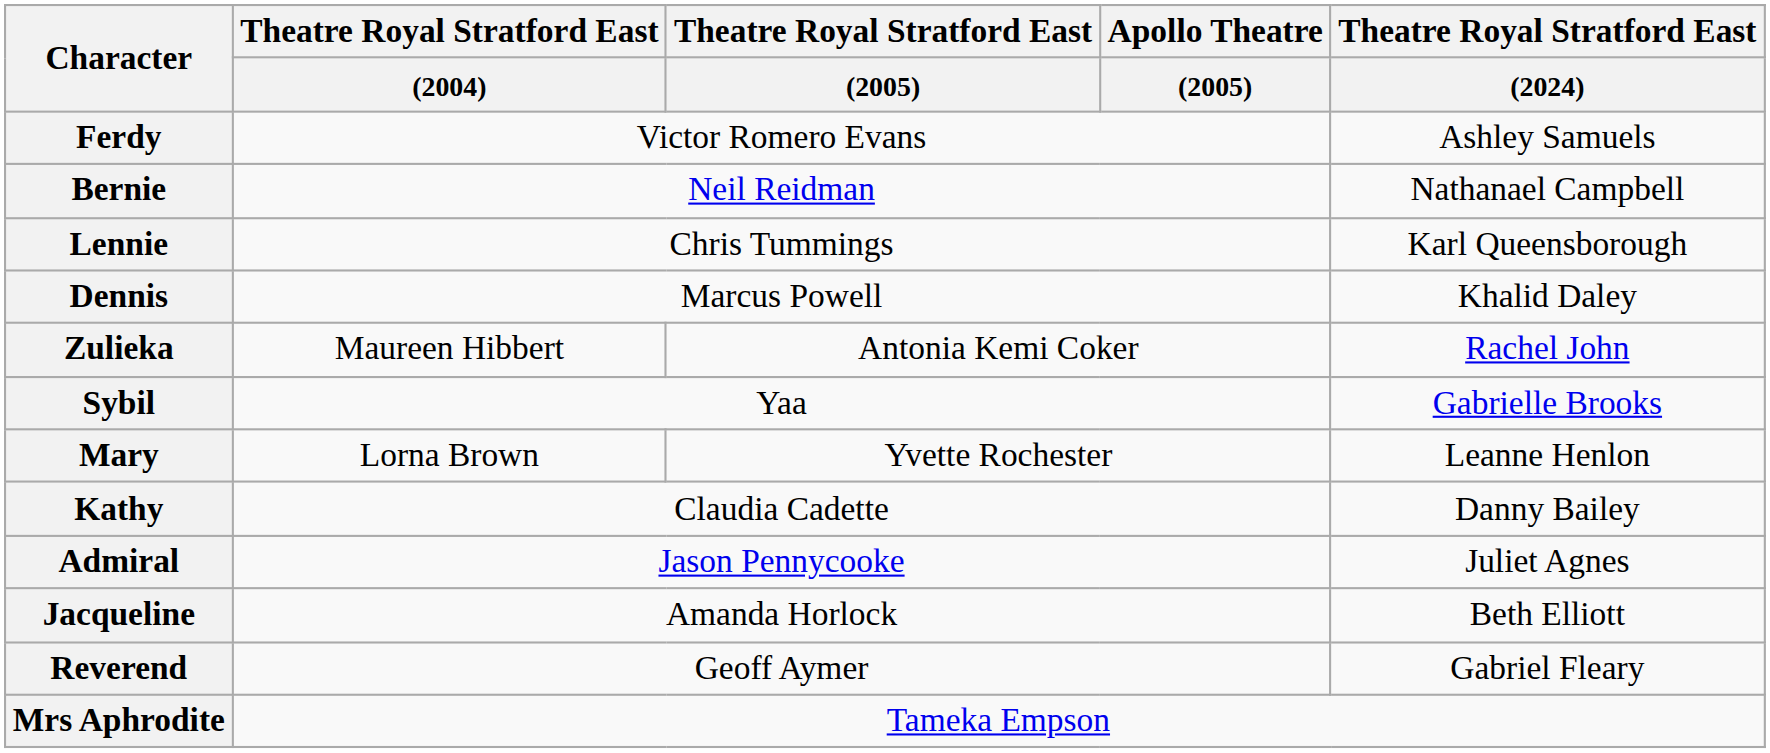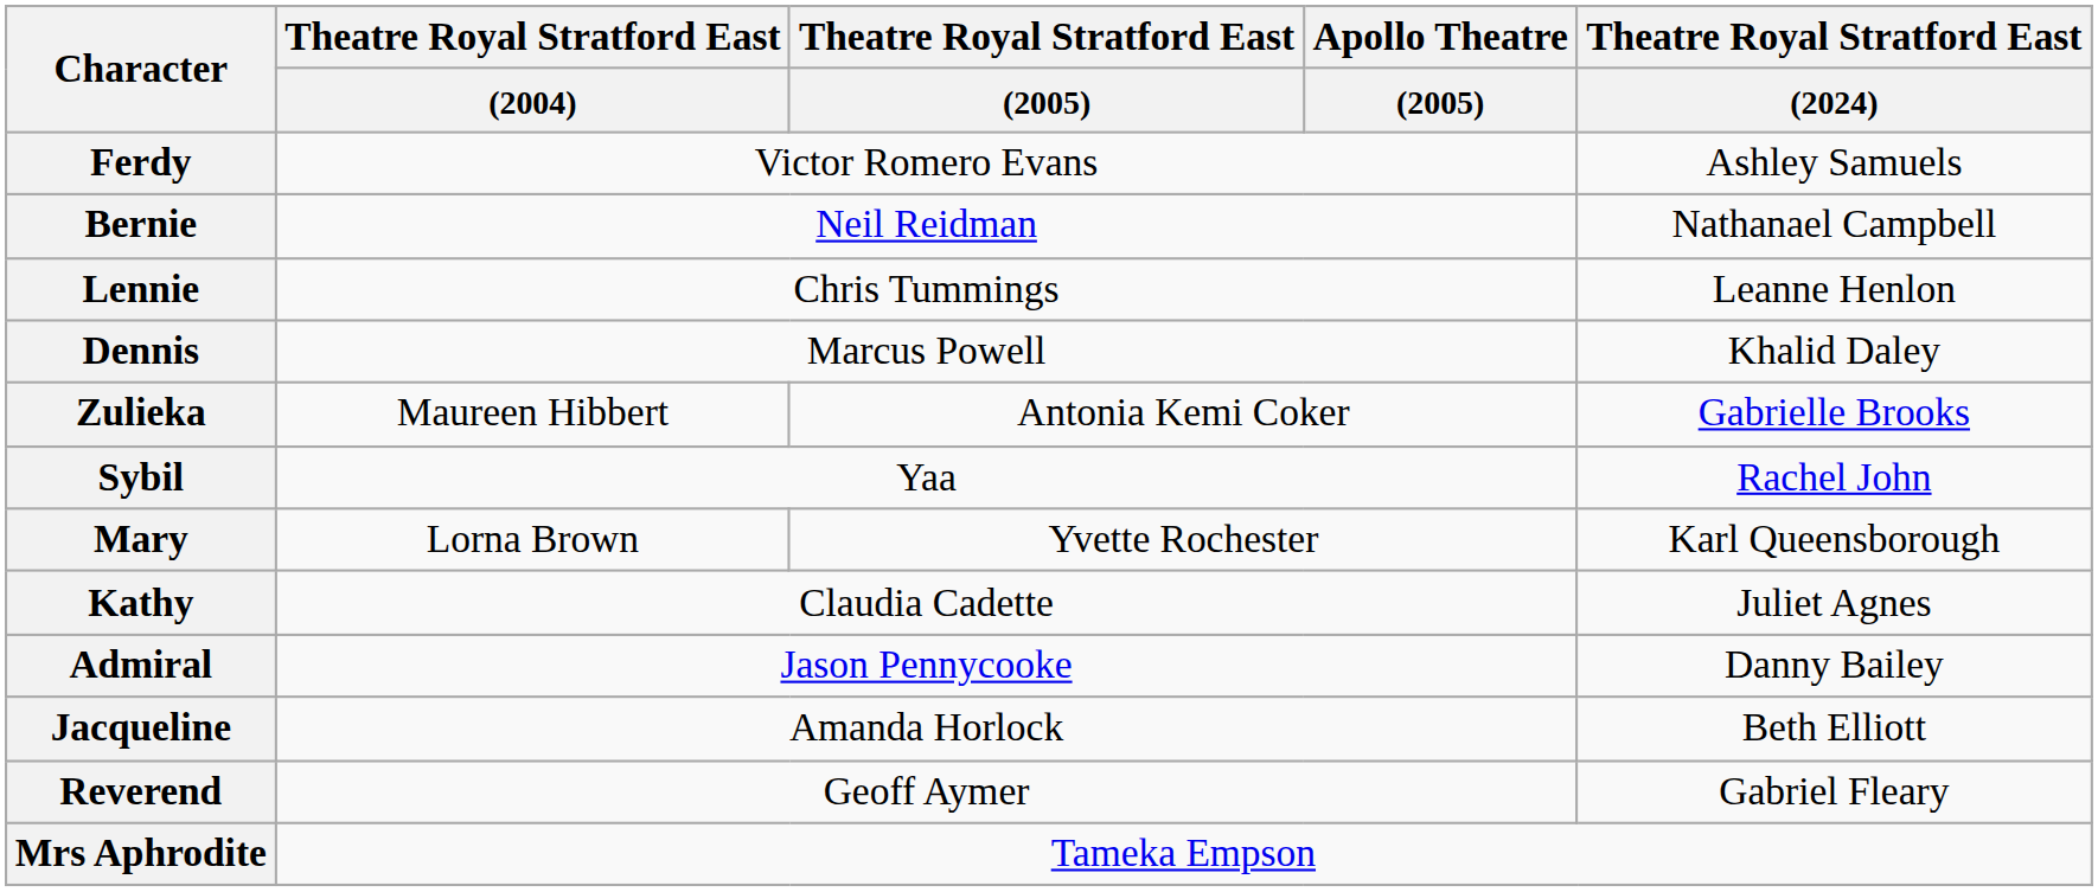Lennie | Theatre Royal Stratford East / (2024): Karl Queensborough -> Leanne Henlon
Zulieka | Theatre Royal Stratford East / (2024): Rachel John -> Gabrielle Brooks
Sybil | Theatre Royal Stratford East / (2024): Gabrielle Brooks -> Rachel John
Mary | Theatre Royal Stratford East / (2024): Leanne Henlon -> Karl Queensborough
Kathy | Theatre Royal Stratford East / (2024): Danny Bailey -> Juliet Agnes
Admiral | Theatre Royal Stratford East / (2024): Juliet Agnes -> Danny Bailey
